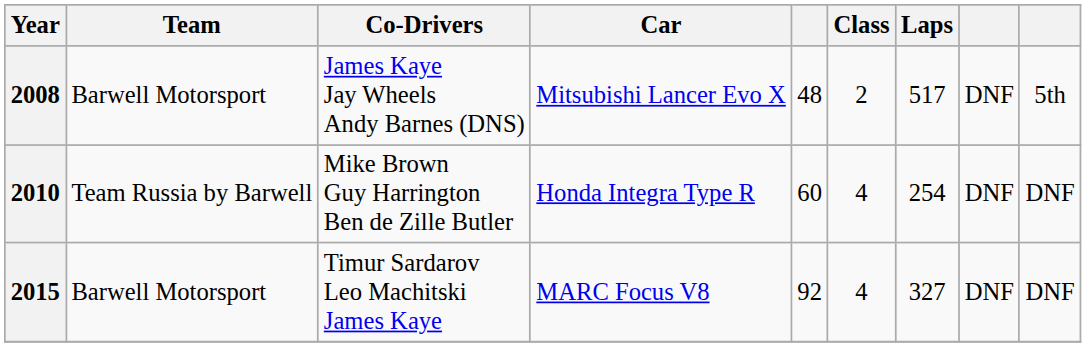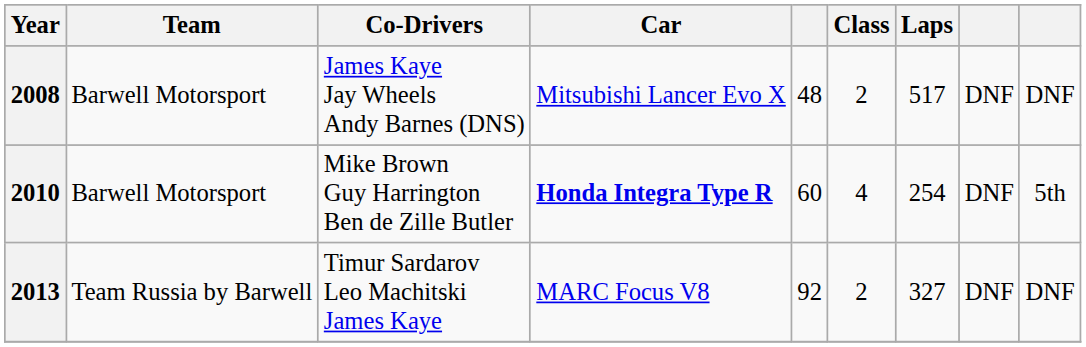James Kaye Jay Wheels Andy Barnes (DNS) | column 9: 5th -> DNF
Mike Brown Guy Harrington Ben de Zille Butler | Team: Team Russia by Barwell -> Barwell Motorsport
Mike Brown Guy Harrington Ben de Zille Butler | Car: normal -> bold
Mike Brown Guy Harrington Ben de Zille Butler | column 9: DNF -> 5th
Timur Sardarov Leo Machitski James Kaye | Year: 2015 -> 2013
Timur Sardarov Leo Machitski James Kaye | Team: Barwell Motorsport -> Team Russia by Barwell
Timur Sardarov Leo Machitski James Kaye | Class: 4 -> 2
